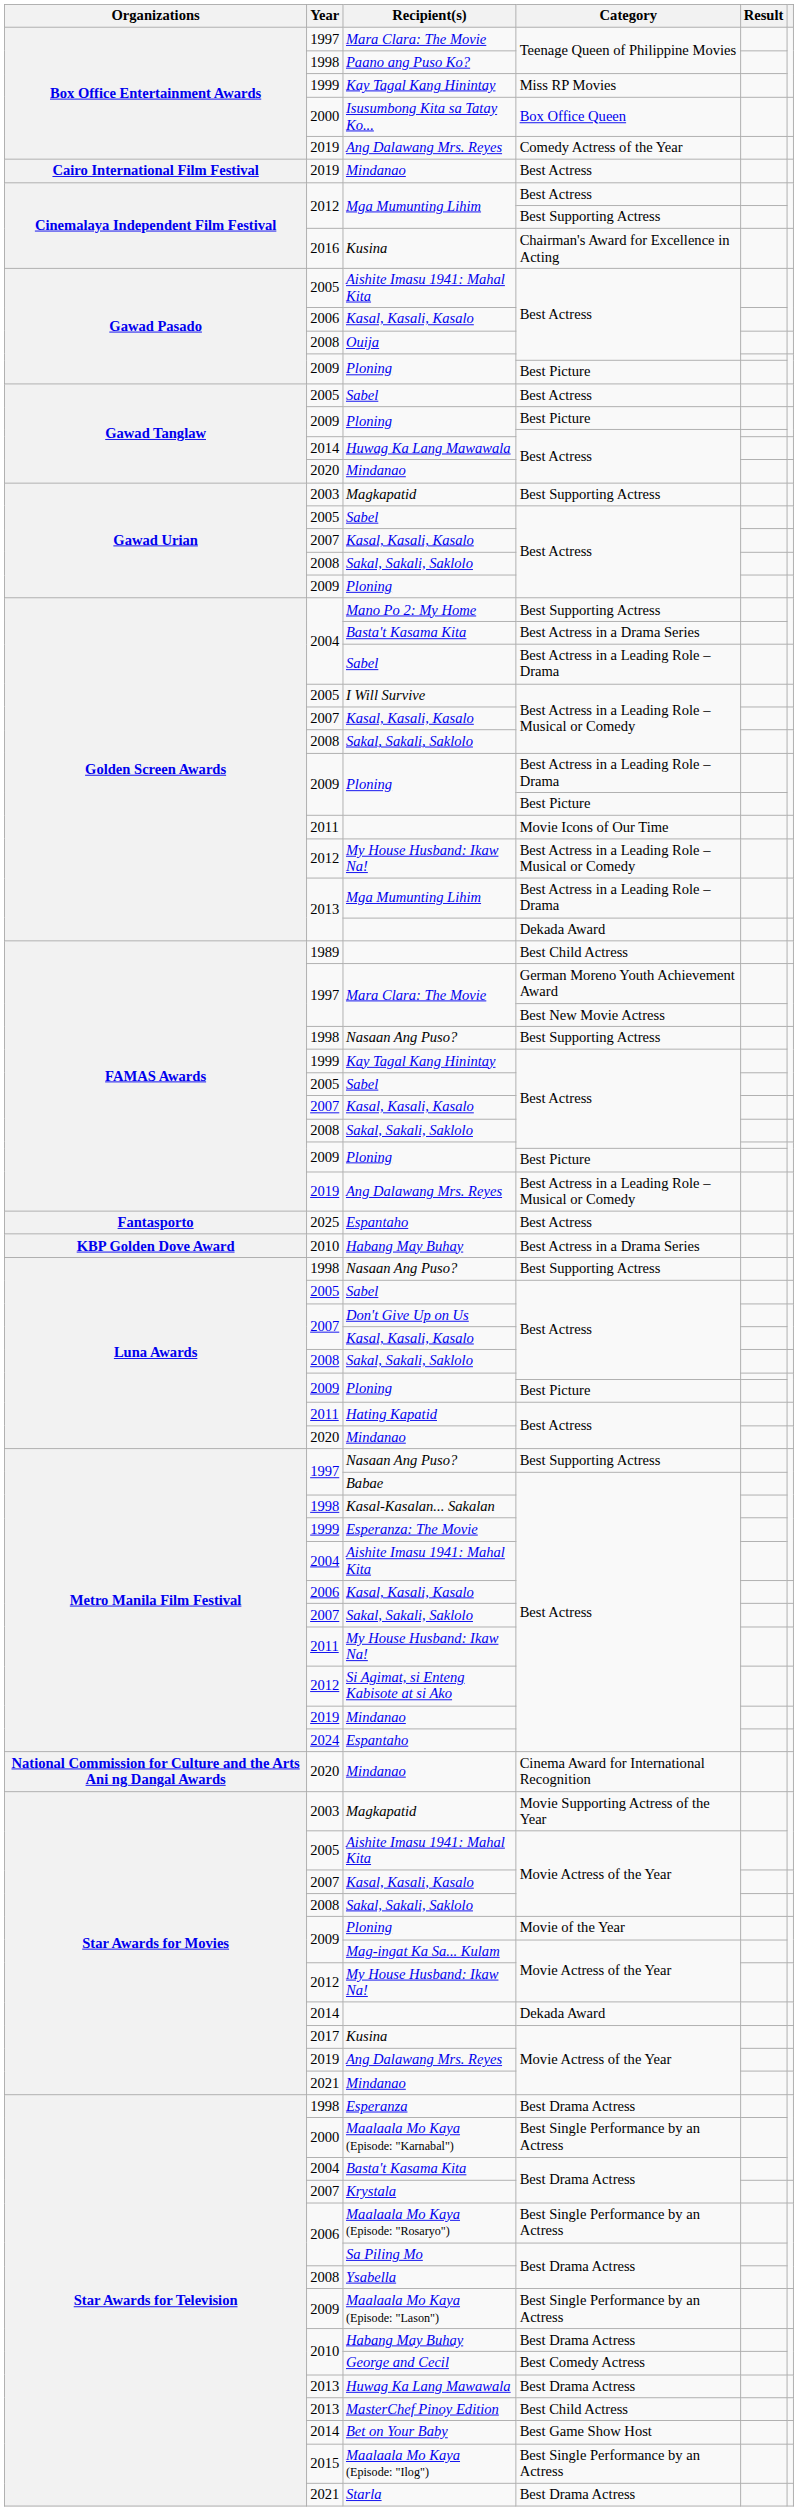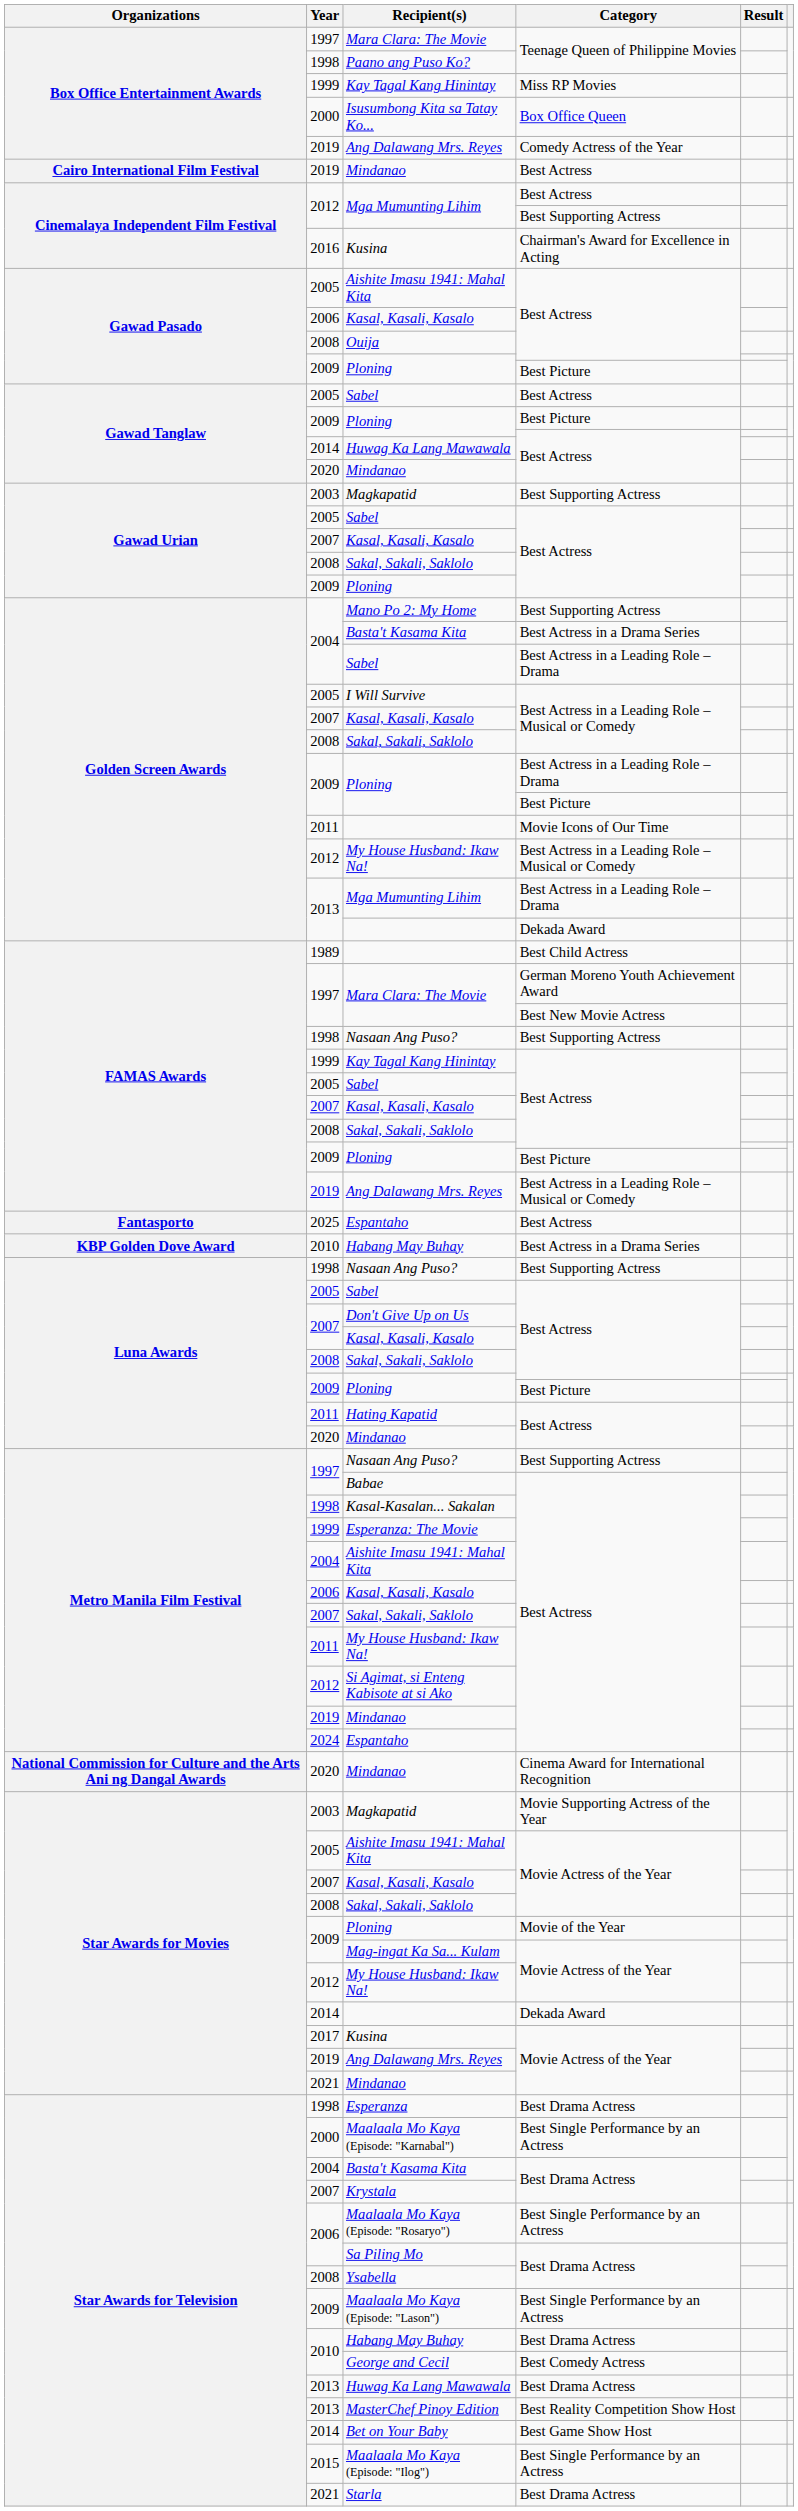MasterChef Pinoy Edition | Category: Best Child Actress -> Best Reality Competition Show Host
